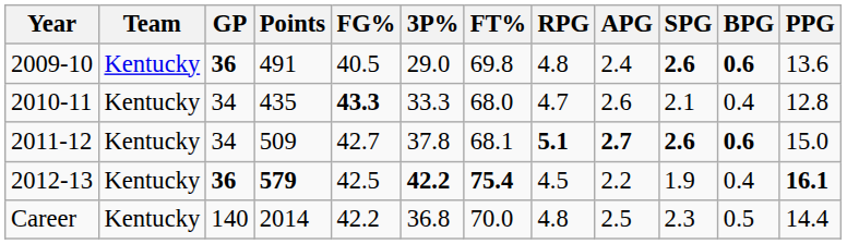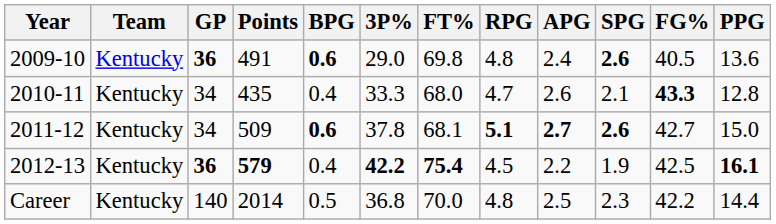columns swapped: FG% <-> BPG
